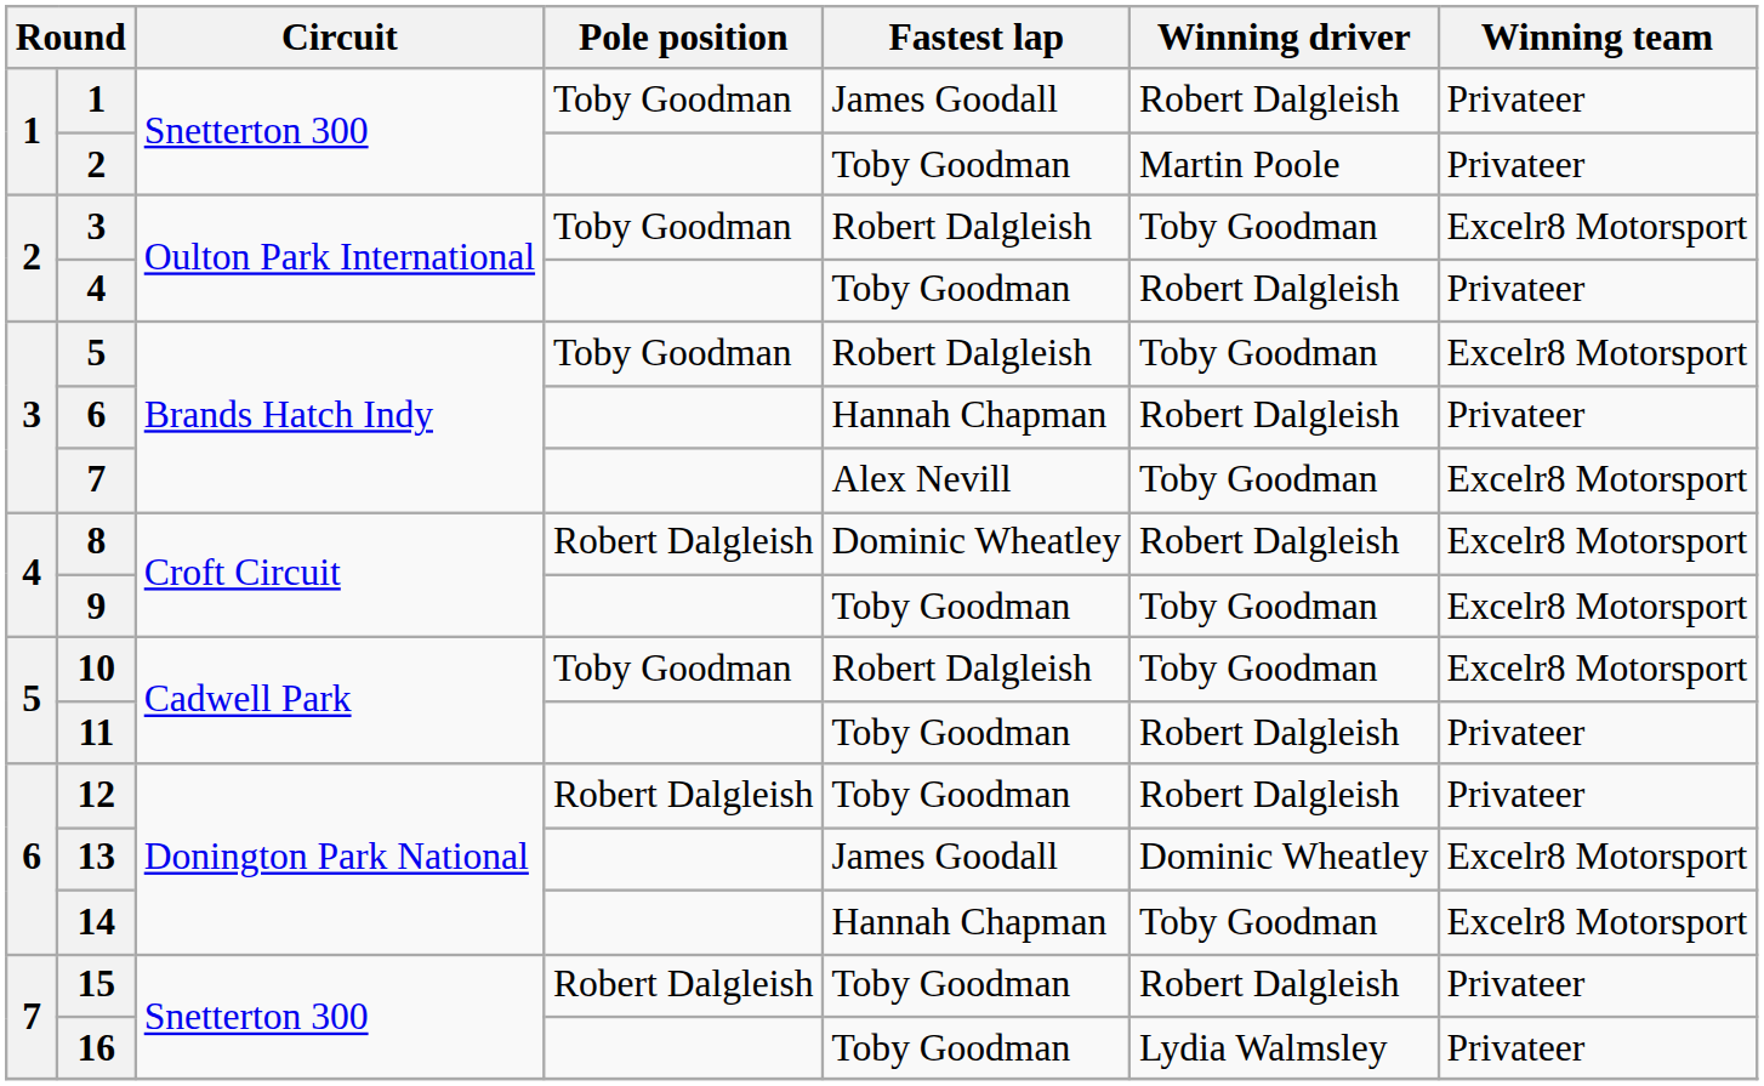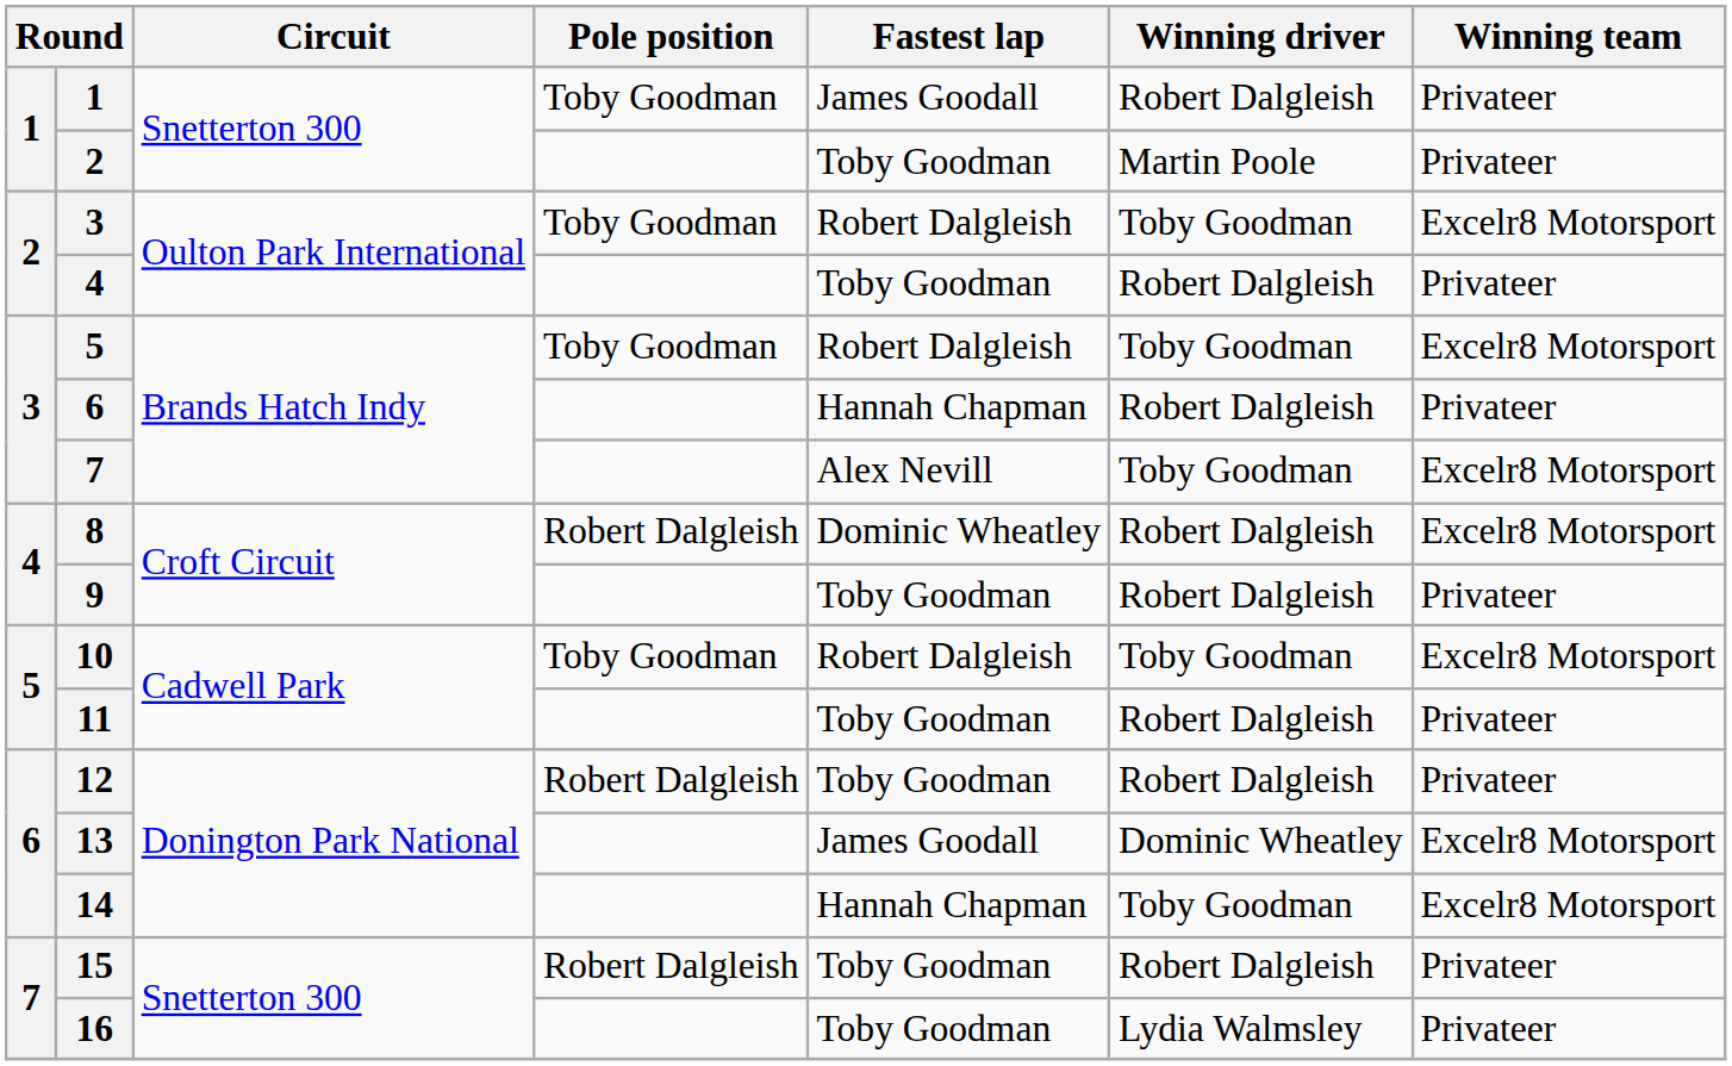9 | Winning driver: Toby Goodman -> Robert Dalgleish
9 | Winning team: Excelr8 Motorsport -> Privateer
